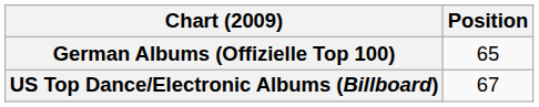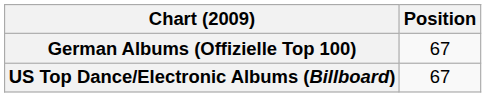German Albums (Offizielle Top 100) | Position: 65 -> 67
